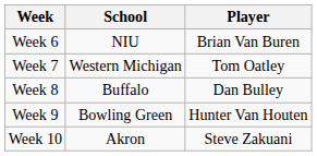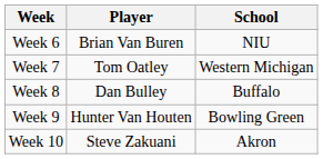columns swapped: Player <-> School
